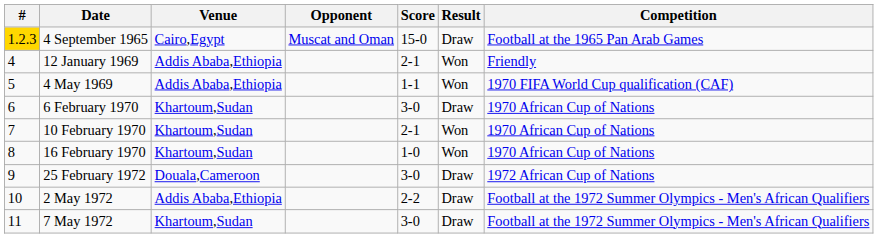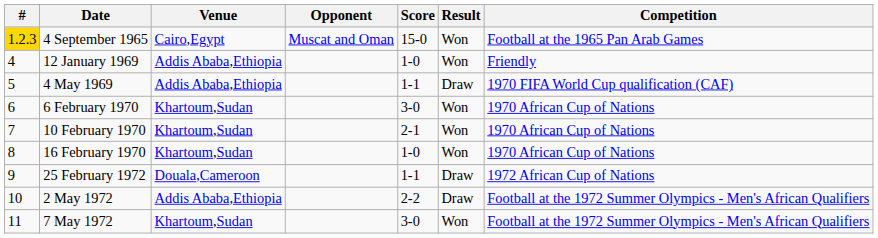4 September 1965 | Result: Draw -> Won
12 January 1969 | Score: 2-1 -> 1-0
4 May 1969 | Result: Won -> Draw
6 February 1970 | Result: Draw -> Won
25 February 1972 | Score: 3-0 -> 1-1
7 May 1972 | Result: Draw -> Won
